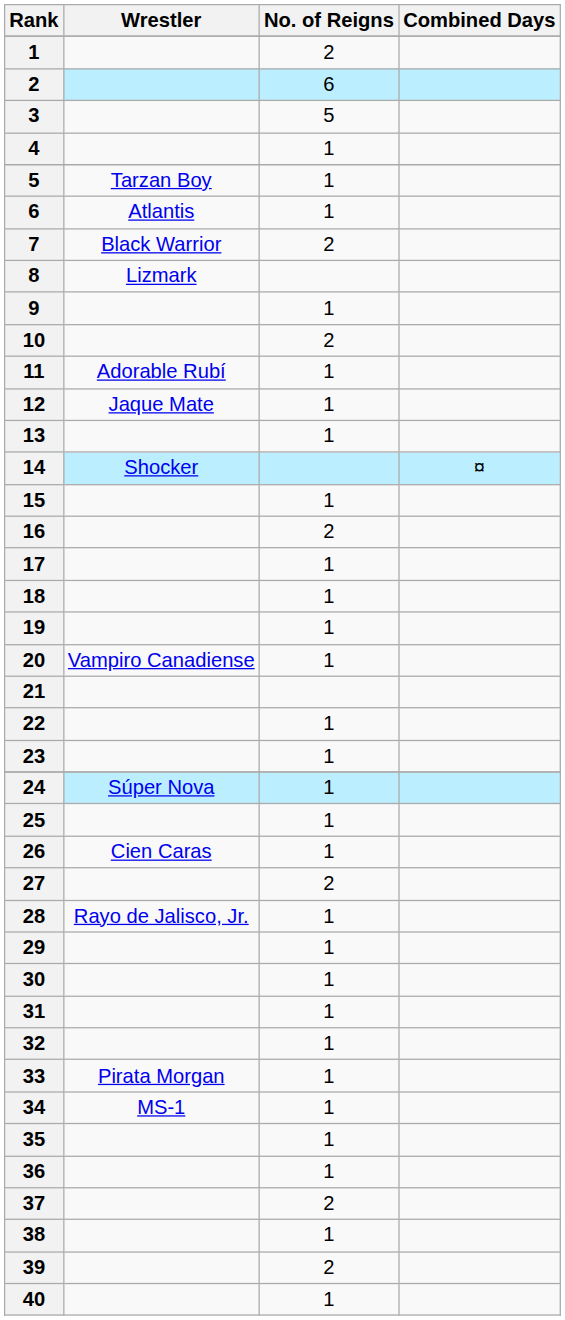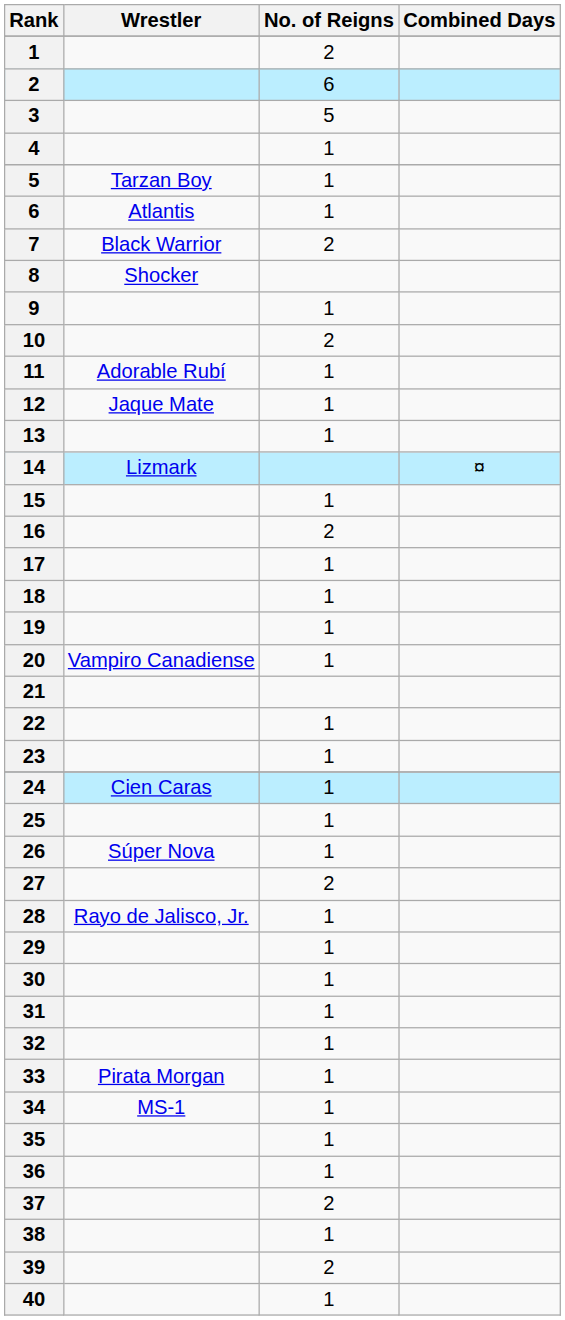8 | Wrestler: Lizmark -> Shocker
14 | Wrestler: Shocker -> Lizmark
24 | Wrestler: Súper Nova -> Cien Caras
26 | Wrestler: Cien Caras -> Súper Nova
